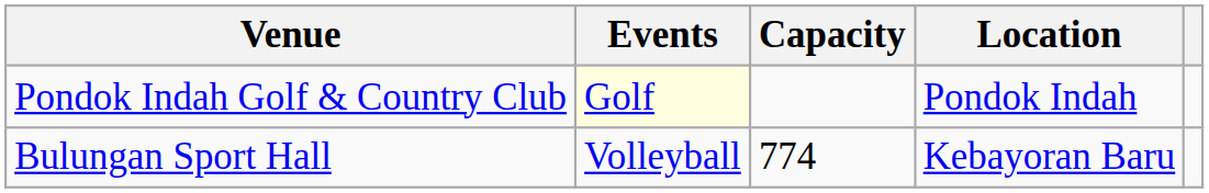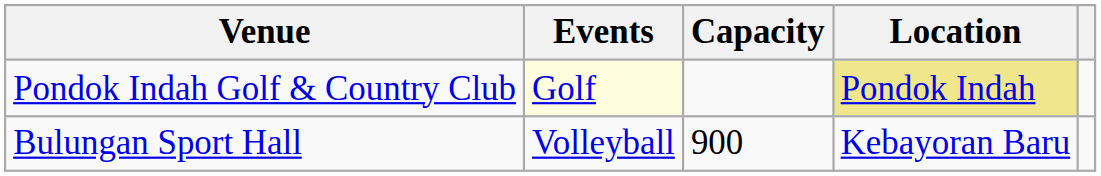Pondok Indah Golf & Country Club | Location: no background -> khaki background
Bulungan Sport Hall | Capacity: 774 -> 900
